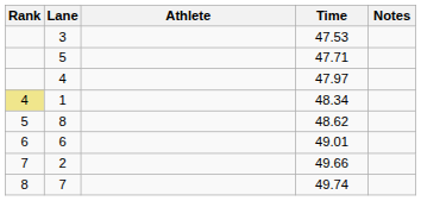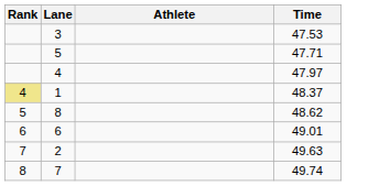- column: Notes
1 | Time: 48.34 -> 48.37
2 | Time: 49.66 -> 49.63
